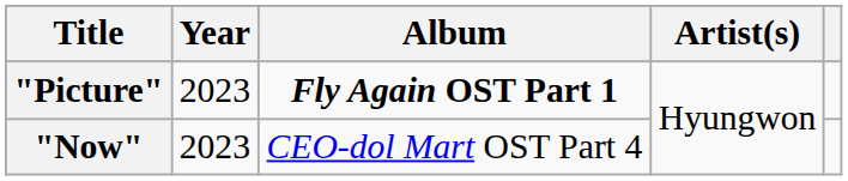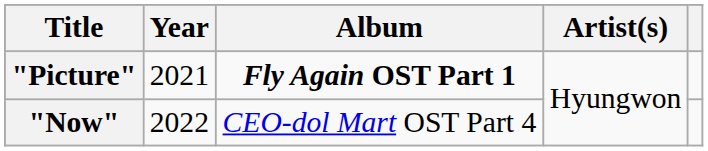"Picture" | Year: 2023 -> 2021
"Now" | Year: 2023 -> 2022
